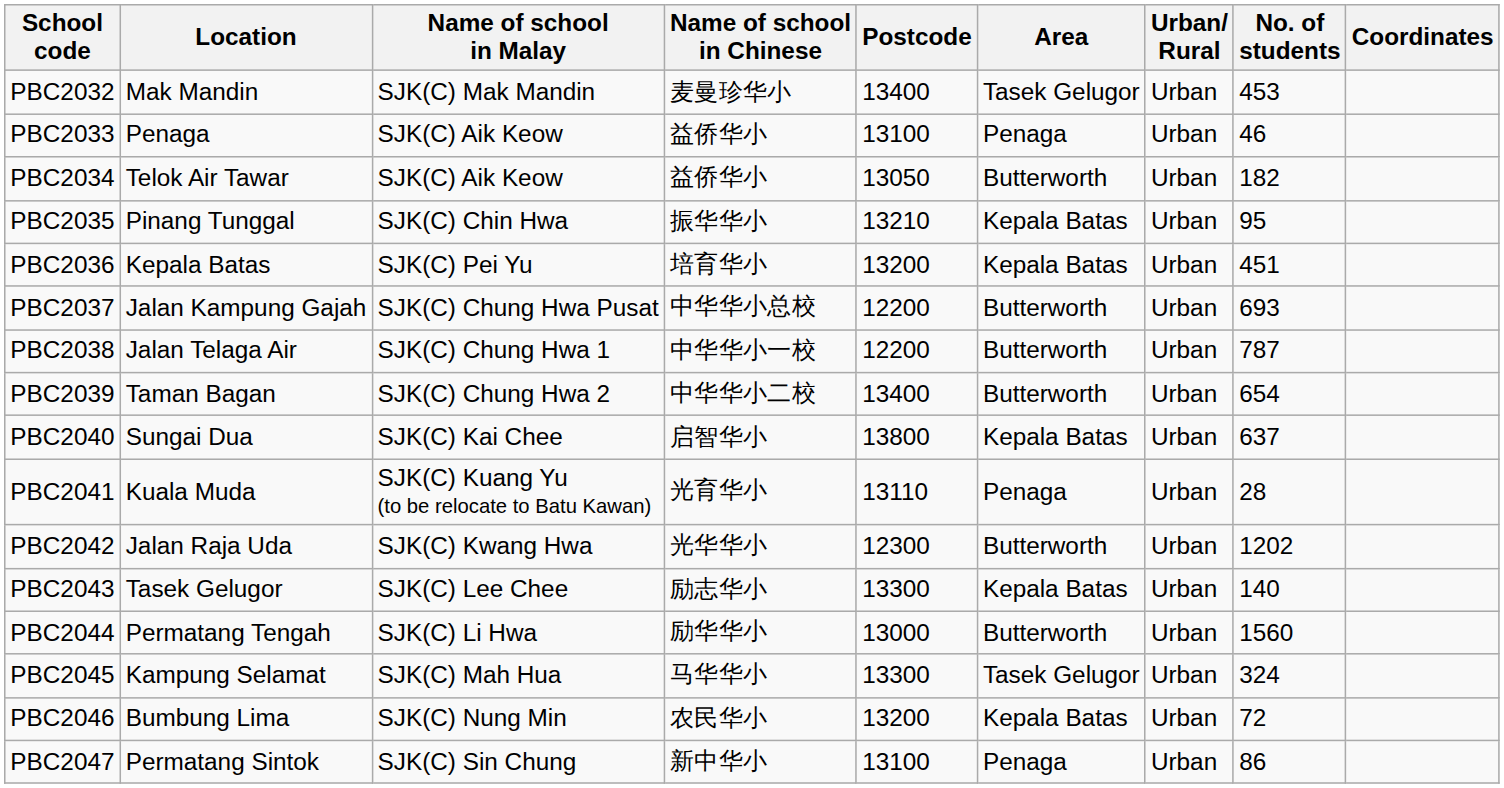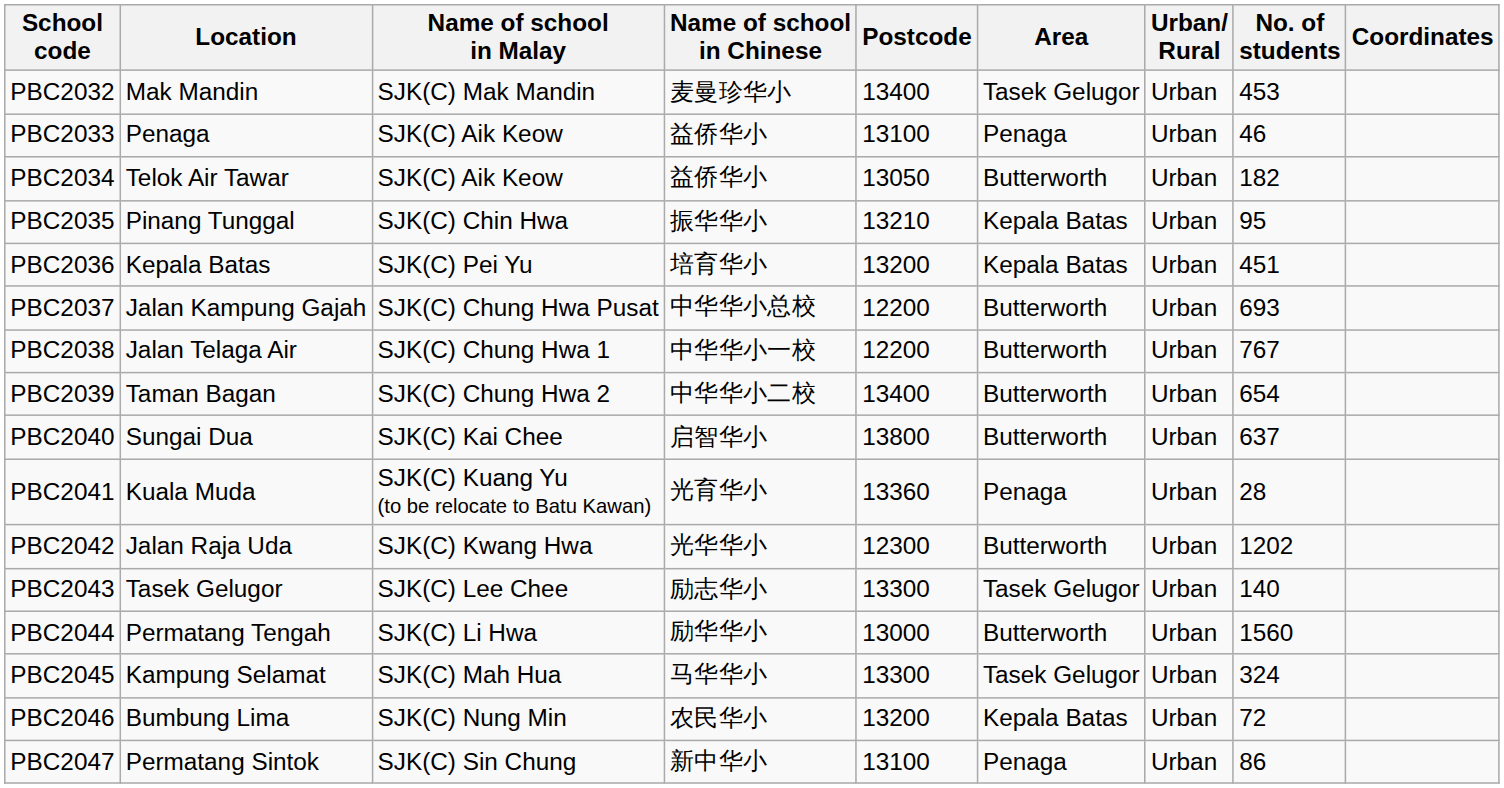PBC2038 | No. of students: 787 -> 767
PBC2040 | Area: Kepala Batas -> Butterworth
PBC2041 | Postcode: 13110 -> 13360
PBC2043 | Area: Kepala Batas -> Tasek Gelugor
